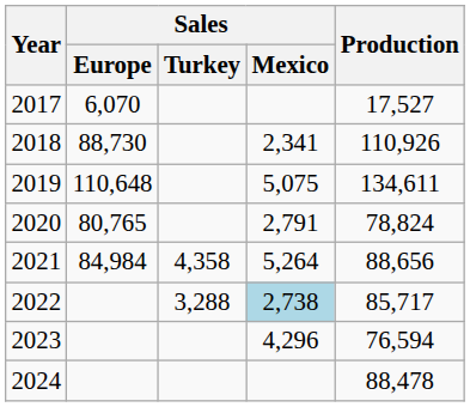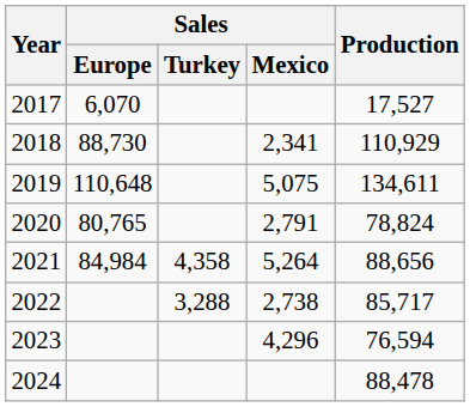2018 | Production: 110,926 -> 110,929
2022 | Sales / Mexico: lightblue background -> no background
